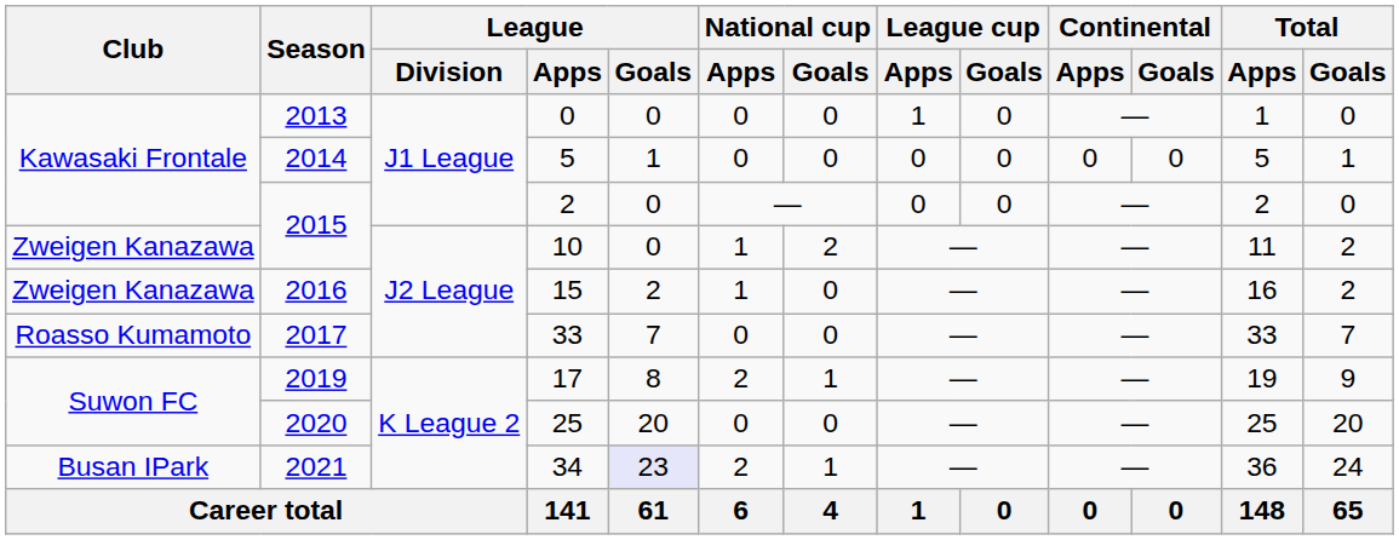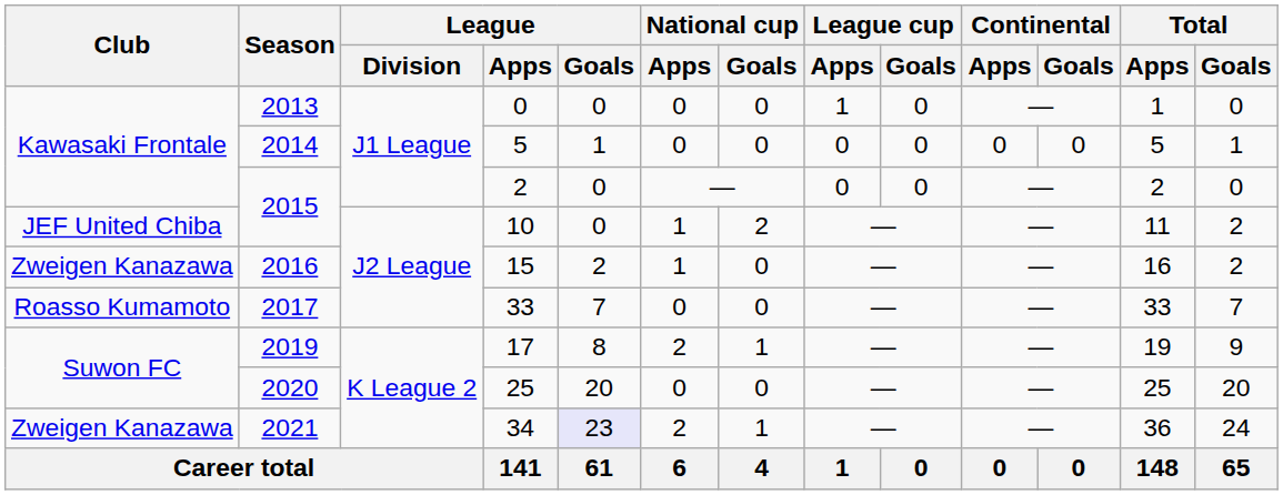10 | Club: Zweigen Kanazawa -> JEF United Chiba
34 | Club: Busan IPark -> Zweigen Kanazawa
